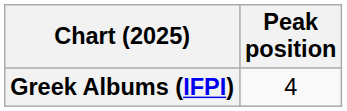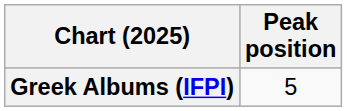Greek Albums (IFPI) | Peak position: 4 -> 5
